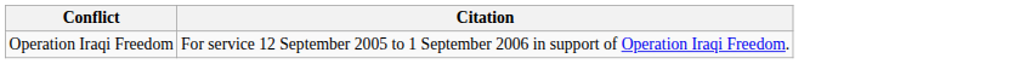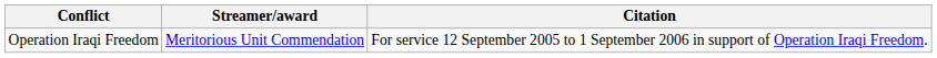+ column: Streamer/award | Meritorious Unit Commendation
